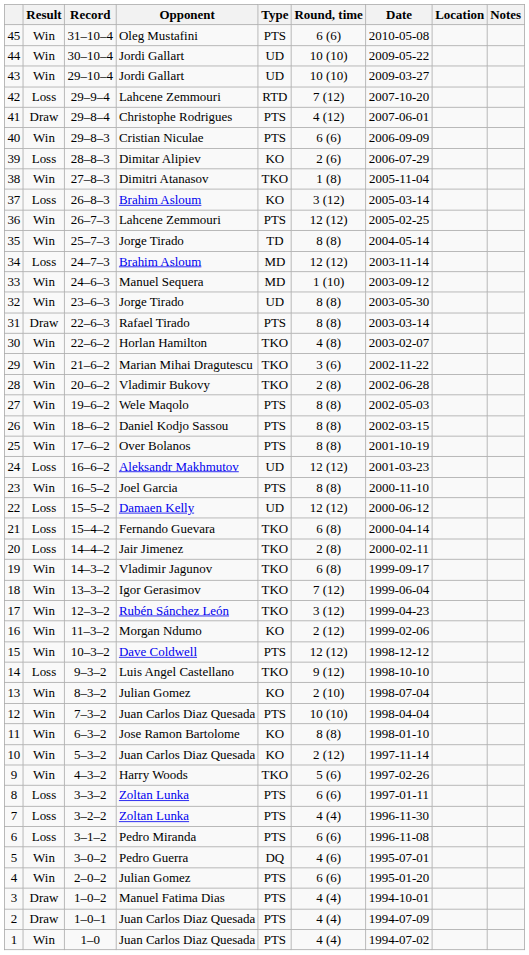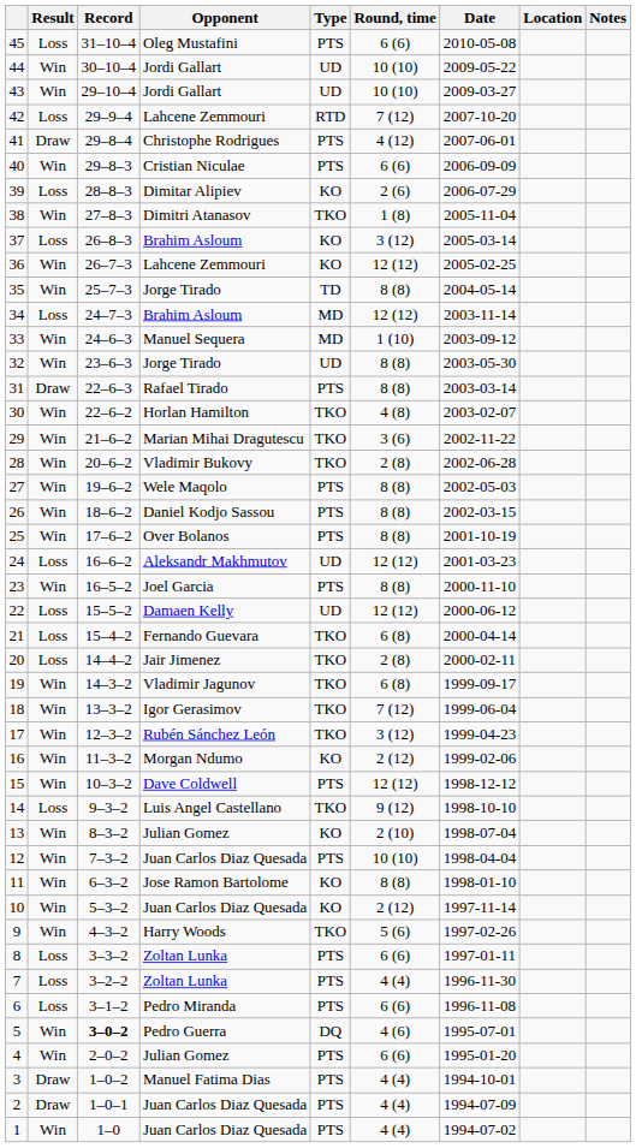45 | Result: Win -> Loss
36 | Type: PTS -> KO
5 | Record: normal -> bold
